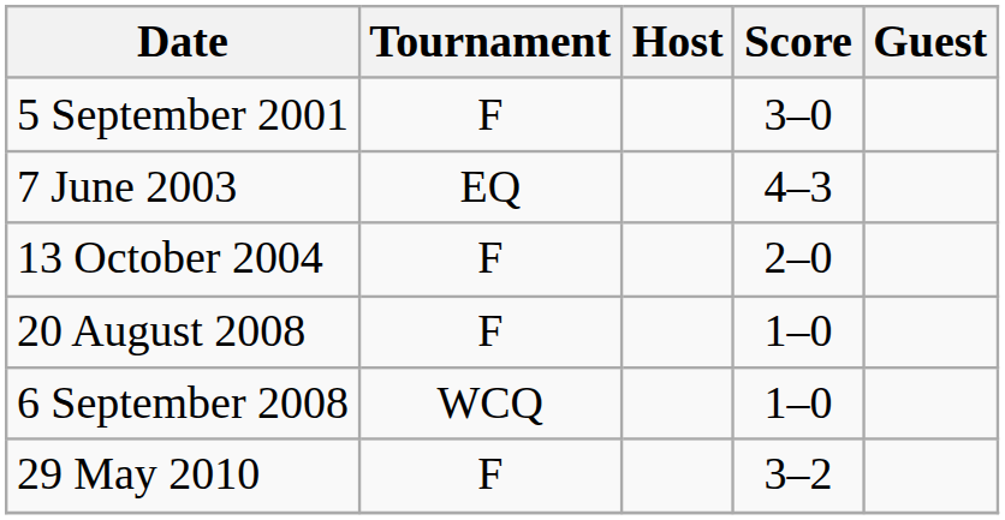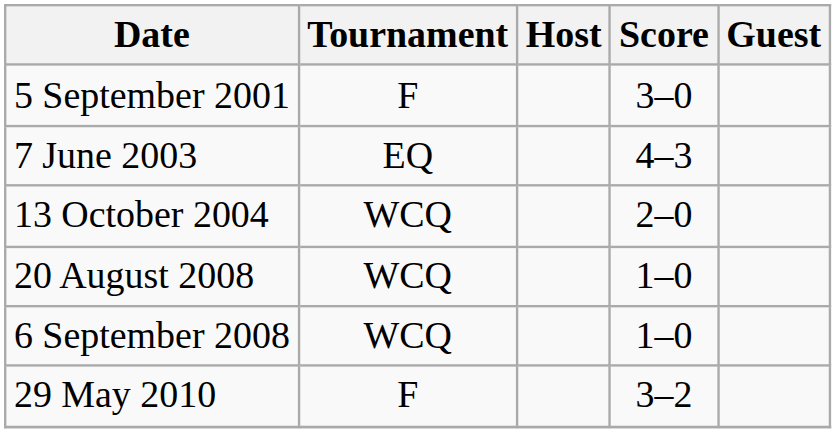13 October 2004 | Tournament: F -> WCQ
20 August 2008 | Tournament: F -> WCQ
